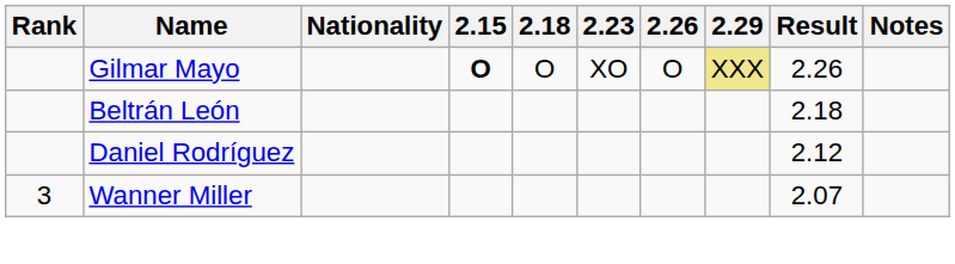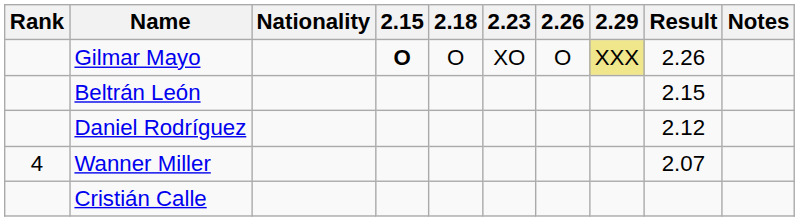Beltrán León | Result: 2.18 -> 2.15
Wanner Miller | Rank: 3 -> 4
+ row: Cristián Calle
